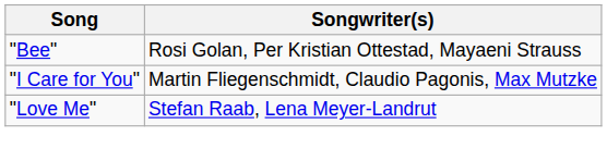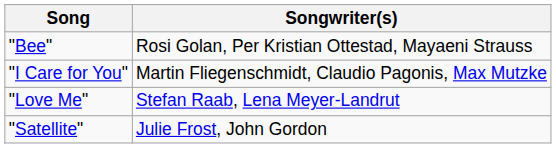+ row: "Satellite" | Julie Frost, John Gordon
